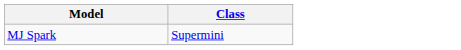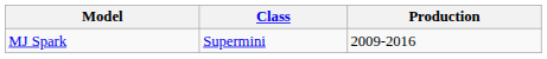+ column: Production | 2009-2016
